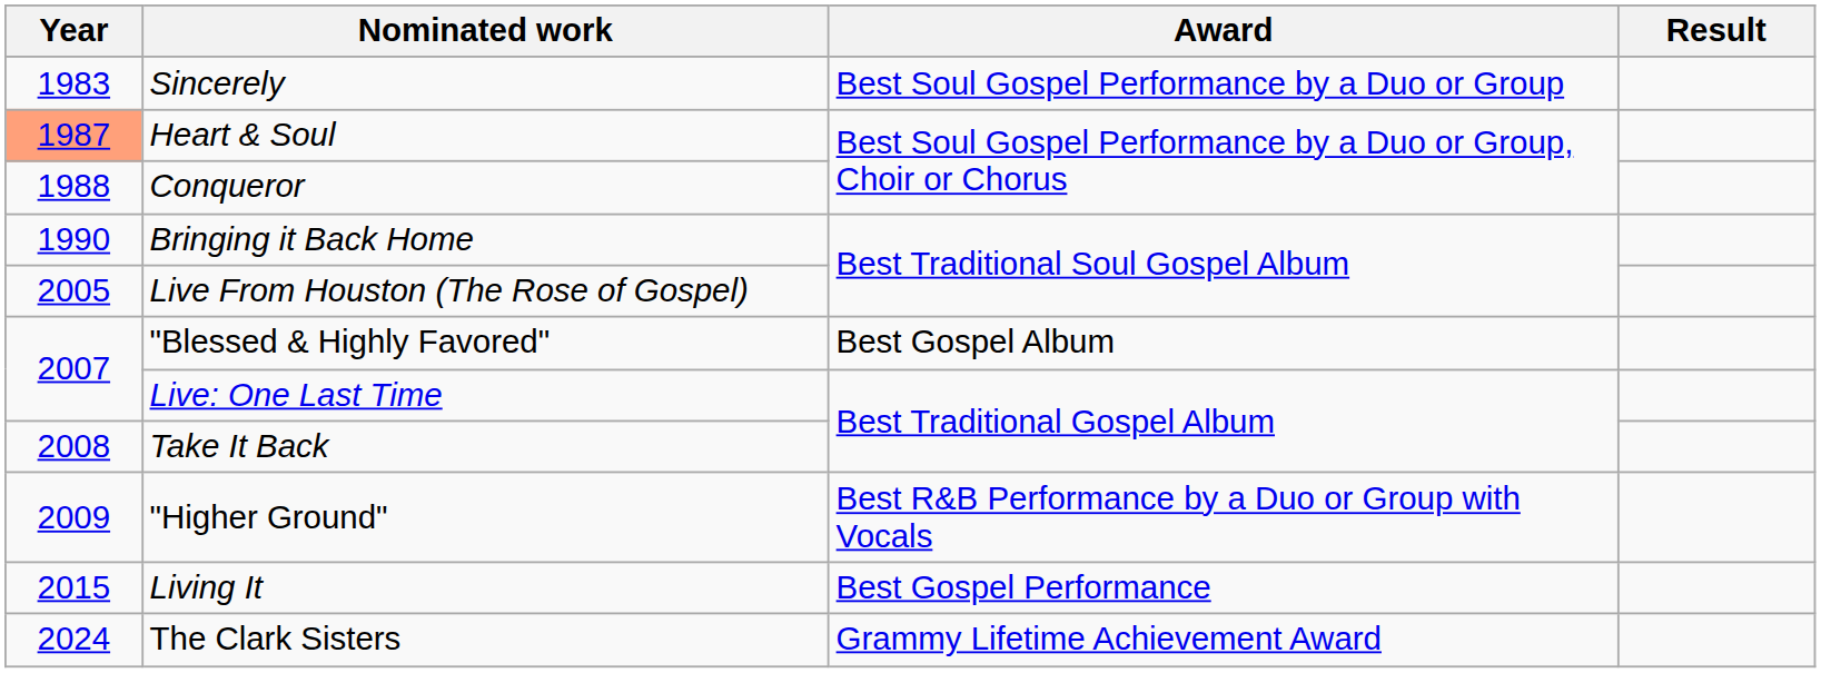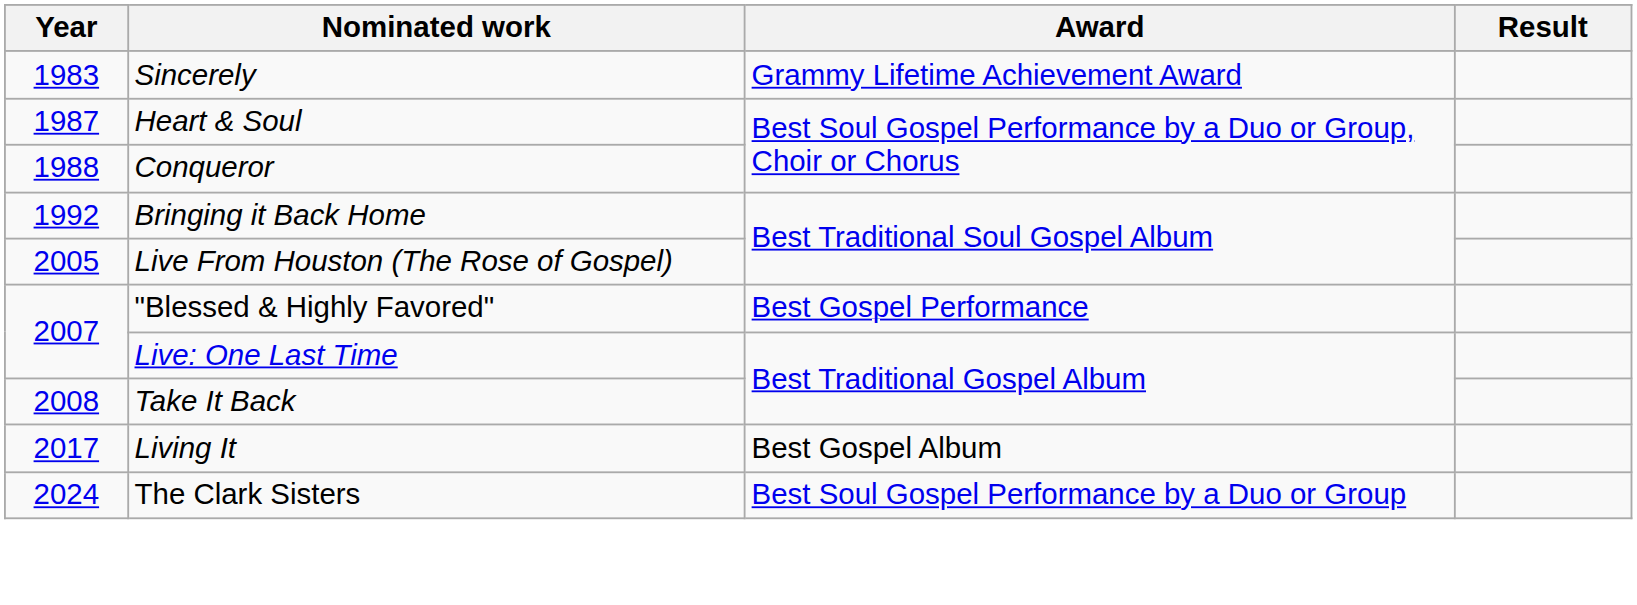Sincerely | Award: Best Soul Gospel Performance by a Duo or Group -> Grammy Lifetime Achievement Award
Heart & Soul | Year: lightsalmon background -> no background
Bringing it Back Home | Year: 1990 -> 1992
"Blessed & Highly Favored" | Award: Best Gospel Album -> Best Gospel Performance
- row: 2009 | "Higher Ground" | Best R&B Performance by a Duo or Group with Vocals
Living It | Year: 2015 -> 2017
Living It | Award: Best Gospel Performance -> Best Gospel Album
The Clark Sisters | Award: Grammy Lifetime Achievement Award -> Best Soul Gospel Performance by a Duo or Group
